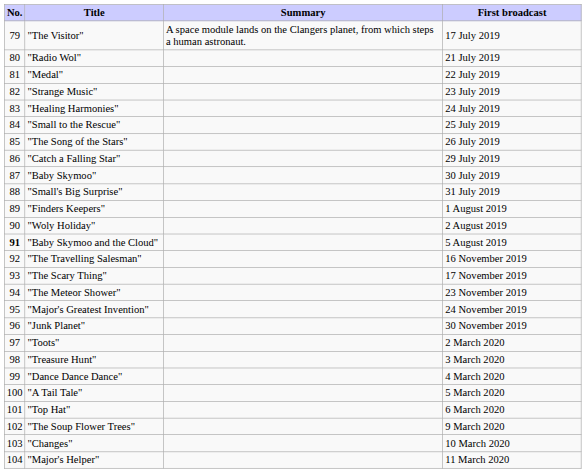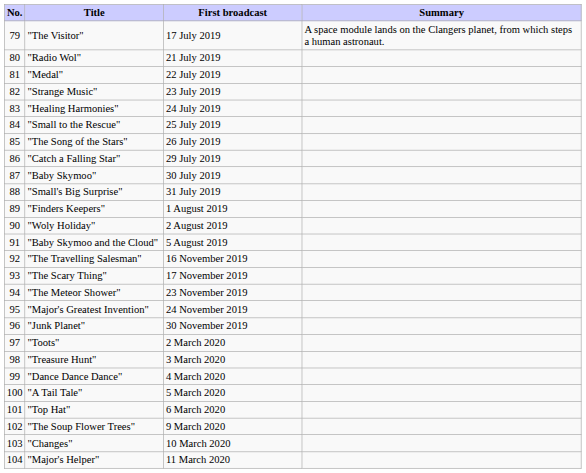columns swapped: First broadcast <-> Summary
"Baby Skymoo and the Cloud" | No.: bold -> normal
